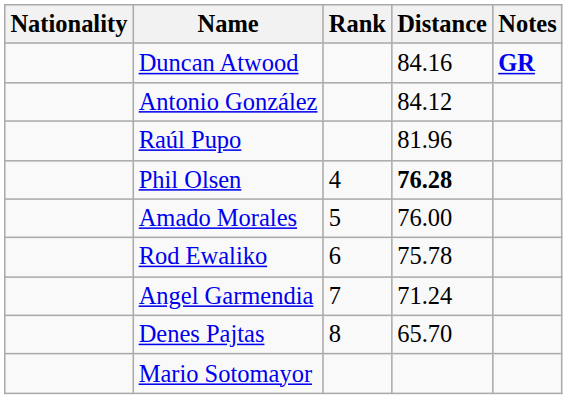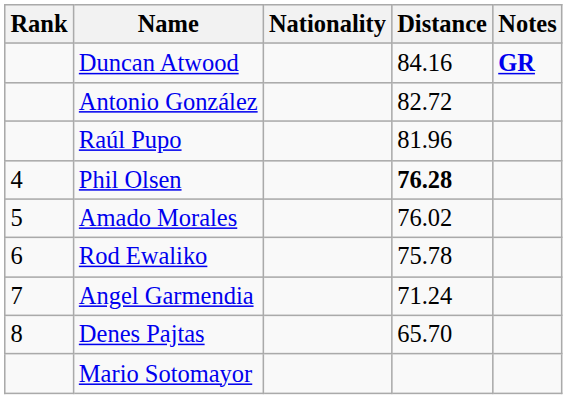columns swapped: Rank <-> Nationality
Antonio González | Distance: 84.12 -> 82.72
Amado Morales | Distance: 76.00 -> 76.02
